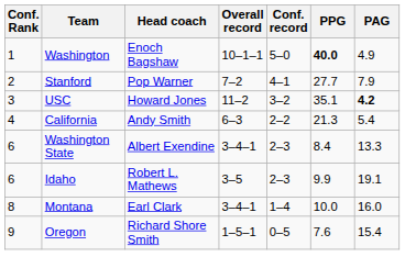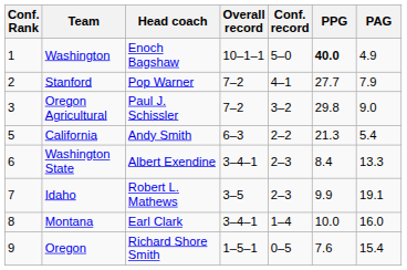- row: 3 | USC | Howard Jones | 11–2 | 3–2 | 35.1 | 4.2
+ row: 3 | Oregon Agricultural | Paul J. Schissler | 7–2 | 3–2 | 29.8 | 9.0
California | Conf. Rank: 4 -> 5
Idaho | Conf. Rank: 6 -> 7
